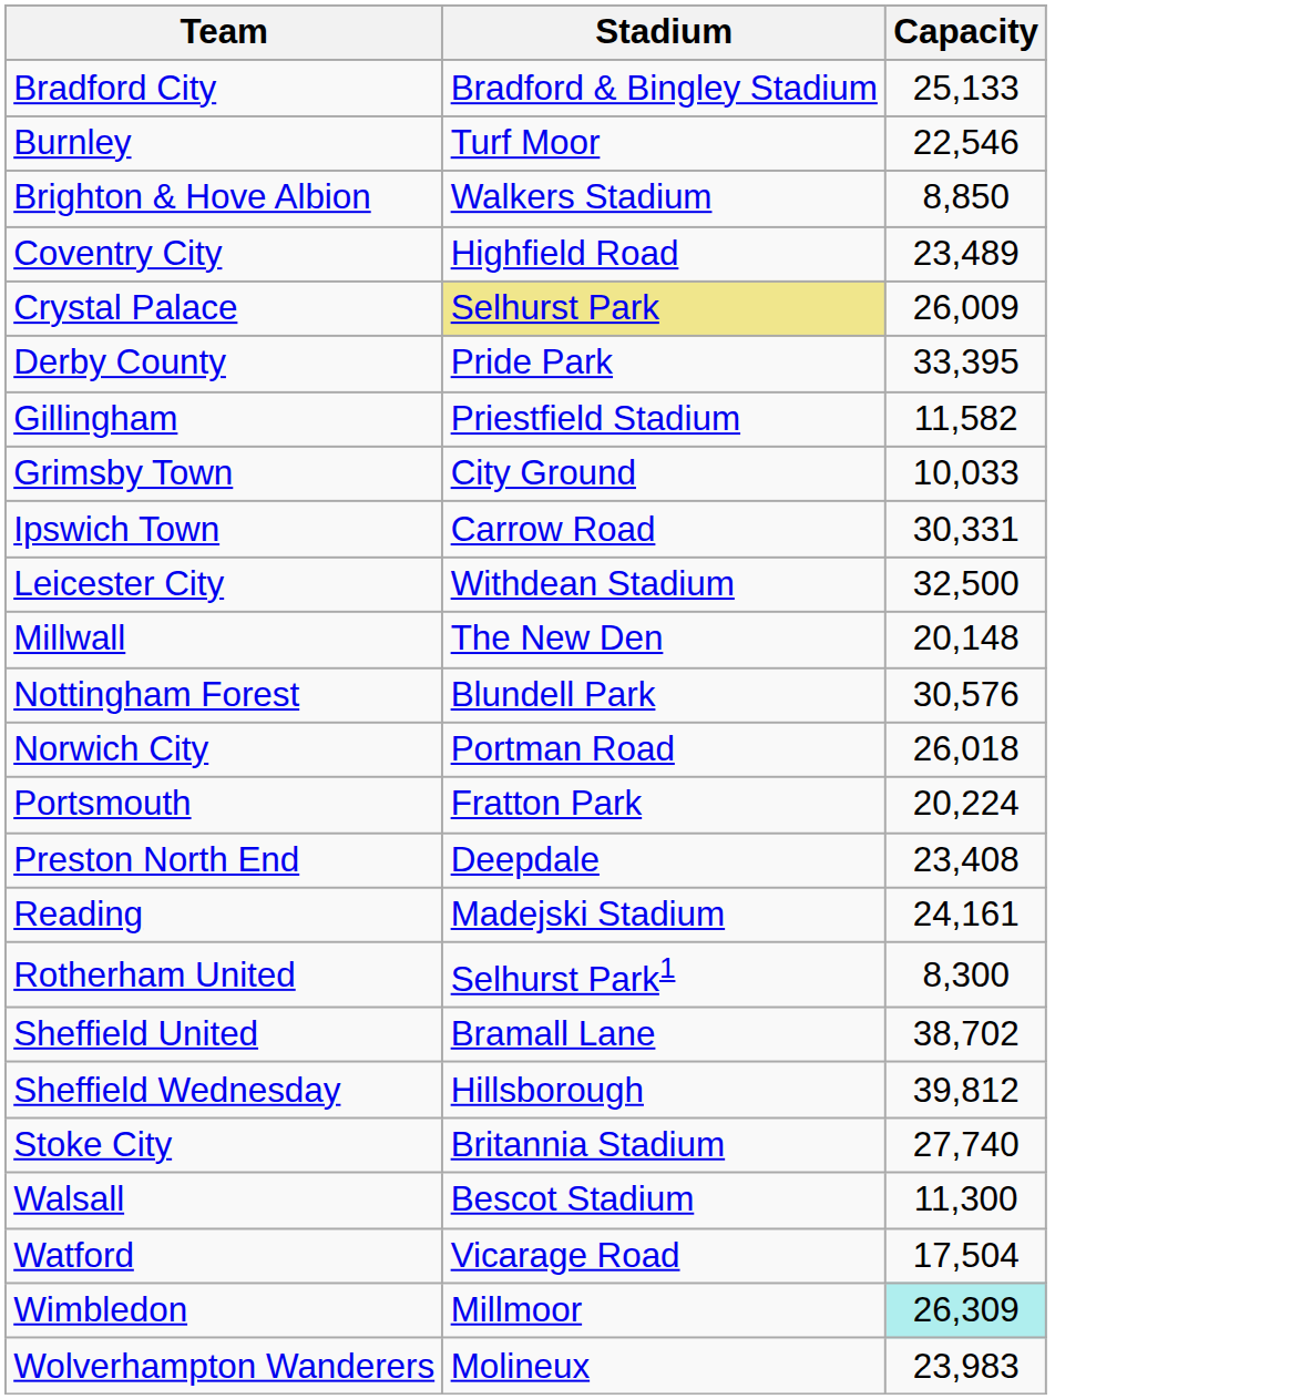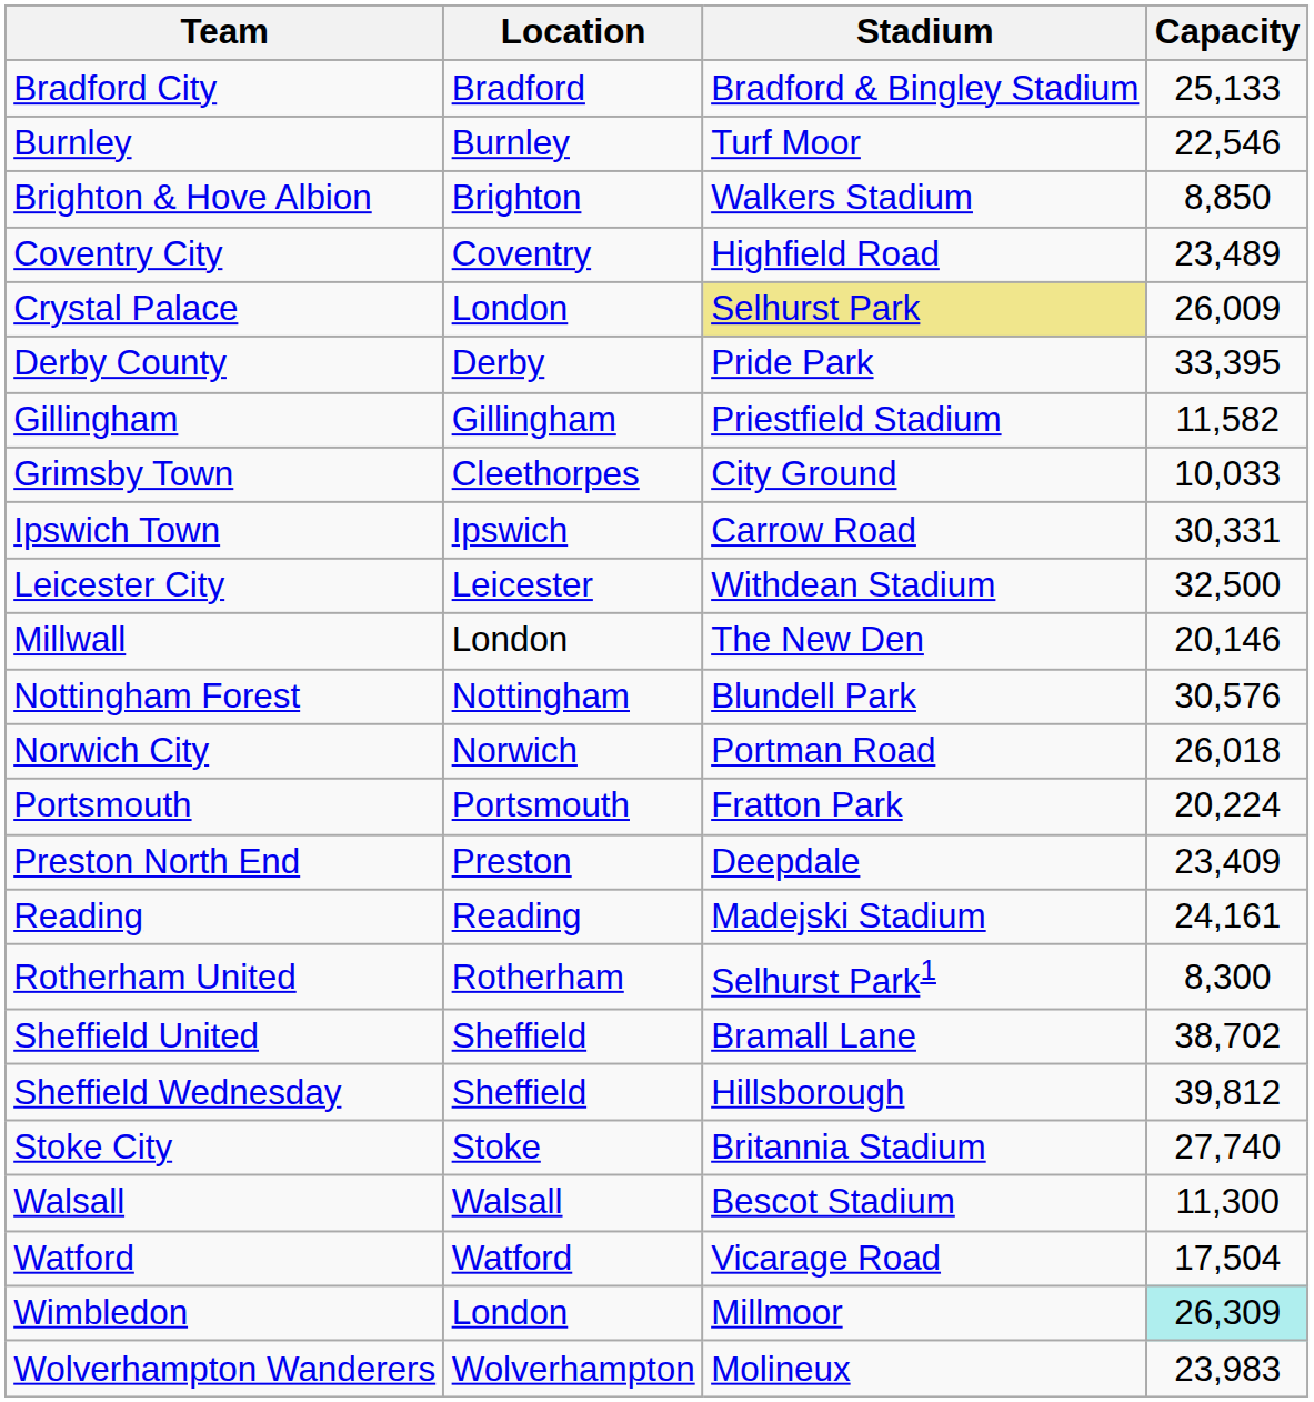+ column: Location | Bradford | Burnley | Brighton | Coventry | London | Derby | Gillingham | Cleethorpes | Ipswich | Leicester | London | Nottingham | Norwich | Portsmouth | Preston | Reading | Rotherham | Sheffield | Sheffield | Stoke | Walsall | Watford | London | Wolverhampton
Millwall | Capacity: 20,148 -> 20,146
Preston North End | Capacity: 23,408 -> 23,409
